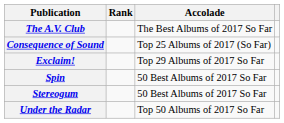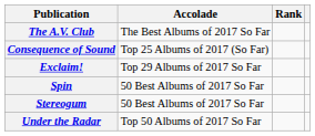columns swapped: Accolade <-> Rank
